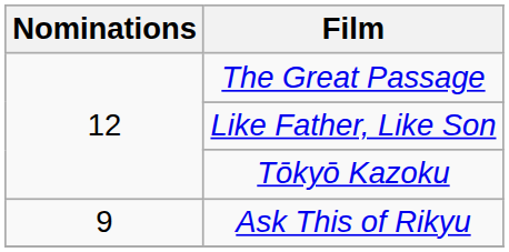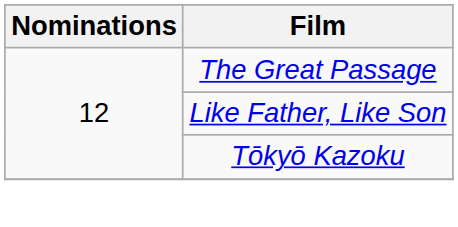- row: 9 | Ask This of Rikyu
